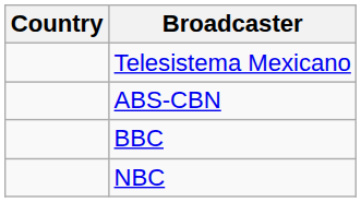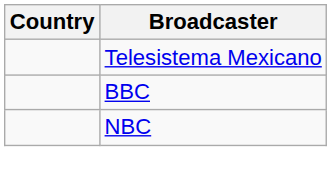- row: ABS-CBN
